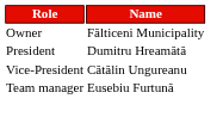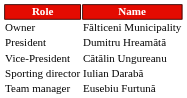+ row: Sporting director | Iulian Darabă
